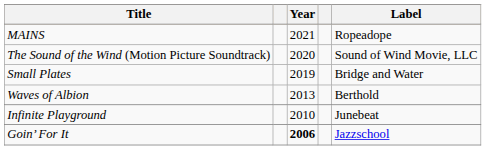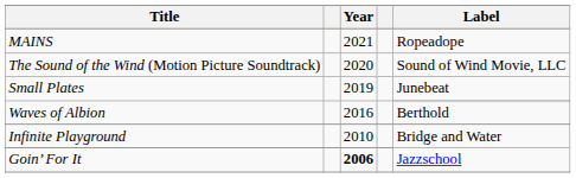Small Plates | Label: Bridge and Water -> Junebeat
Waves of Albion | Year: 2013 -> 2016
Infinite Playground | Label: Junebeat -> Bridge and Water
